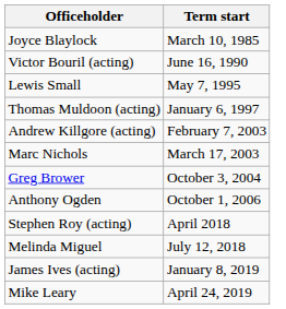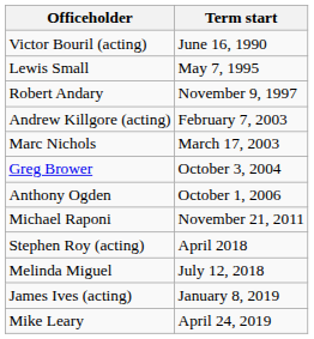- row: Joyce Blaylock | March 10, 1985
- row: Thomas Muldoon (acting) | January 6, 1997
+ row: Robert Andary | November 9, 1997
+ row: Michael Raponi | November 21, 2011
